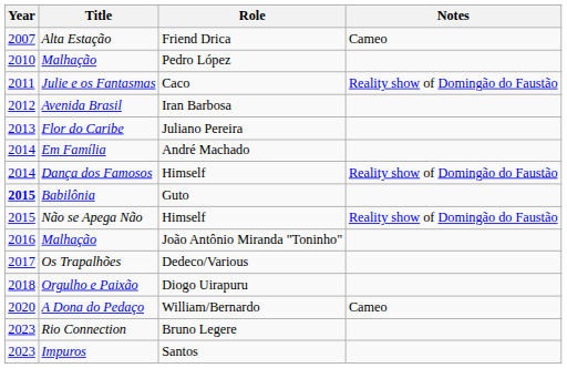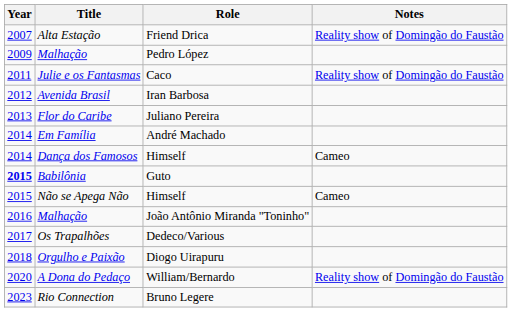Alta Estação | Notes: Cameo -> Reality show of Domingão do Faustão
Malhação / Pedro López | Year: 2010 -> 2009
Dança dos Famosos | Notes: Reality show of Domingão do Faustão -> Cameo
Não se Apega Não | Notes: Reality show of Domingão do Faustão -> Cameo
A Dona do Pedaço | Notes: Cameo -> Reality show of Domingão do Faustão
- row: 2023 | Impuros | Santos
